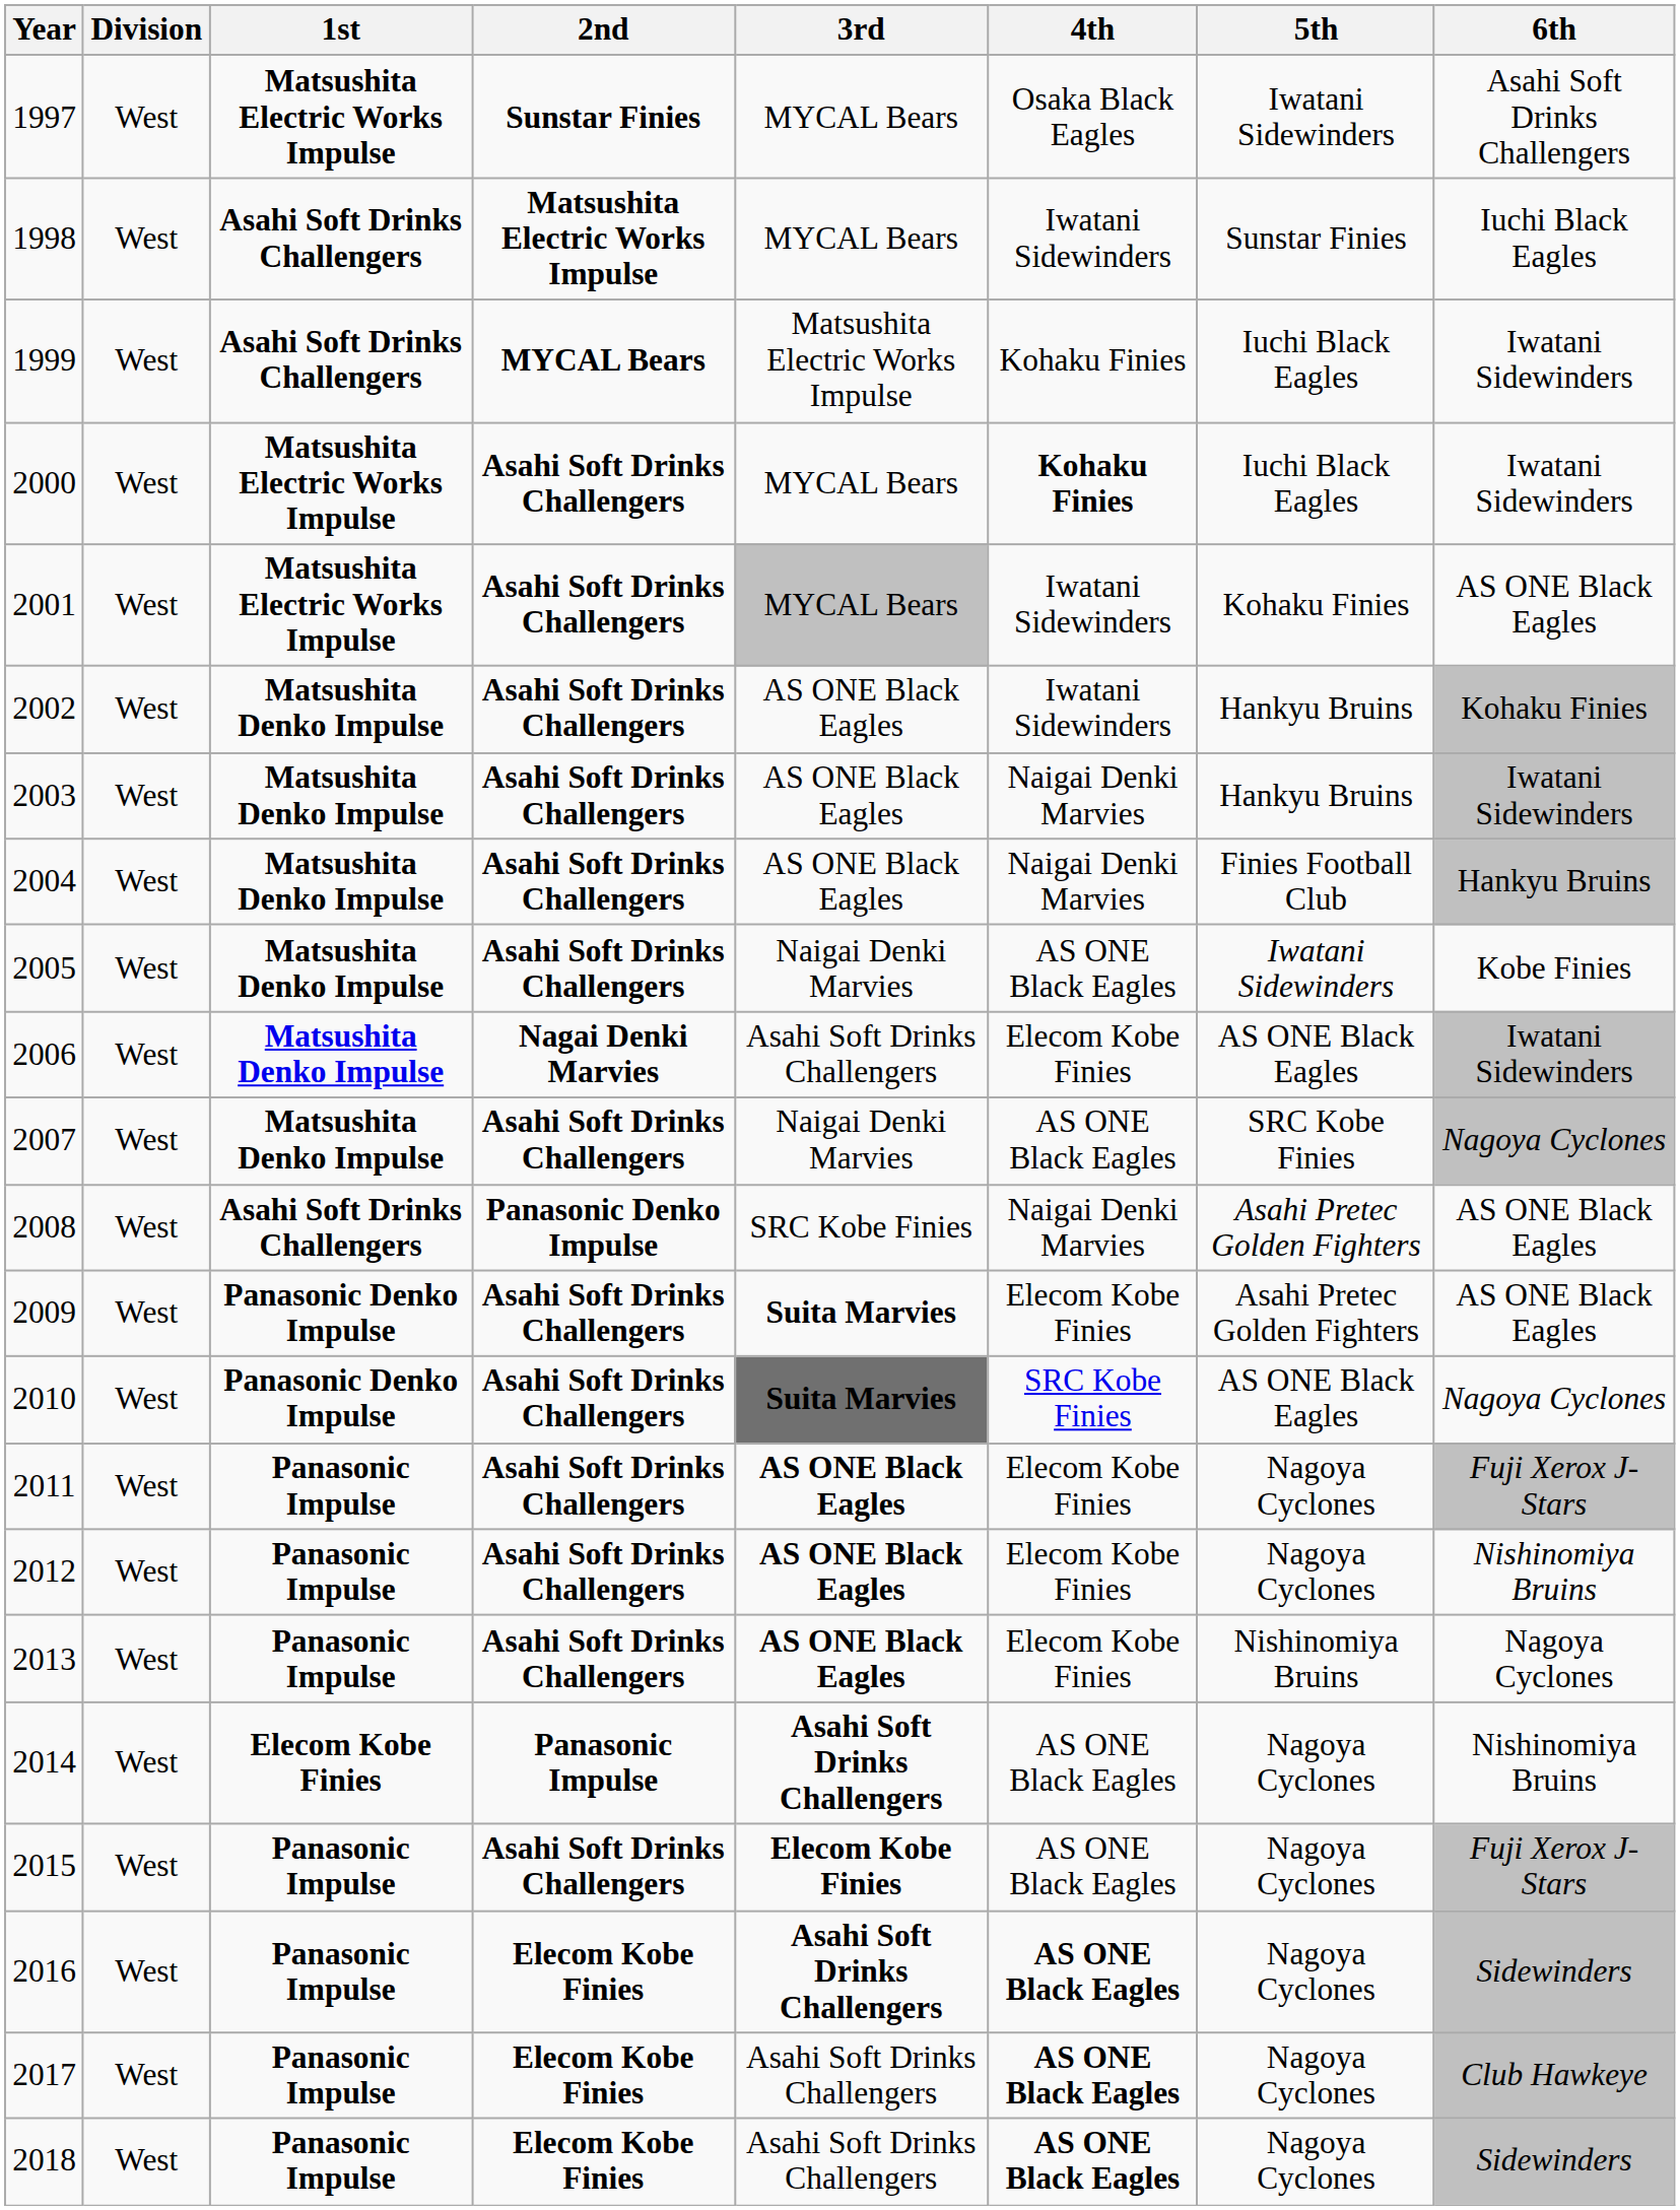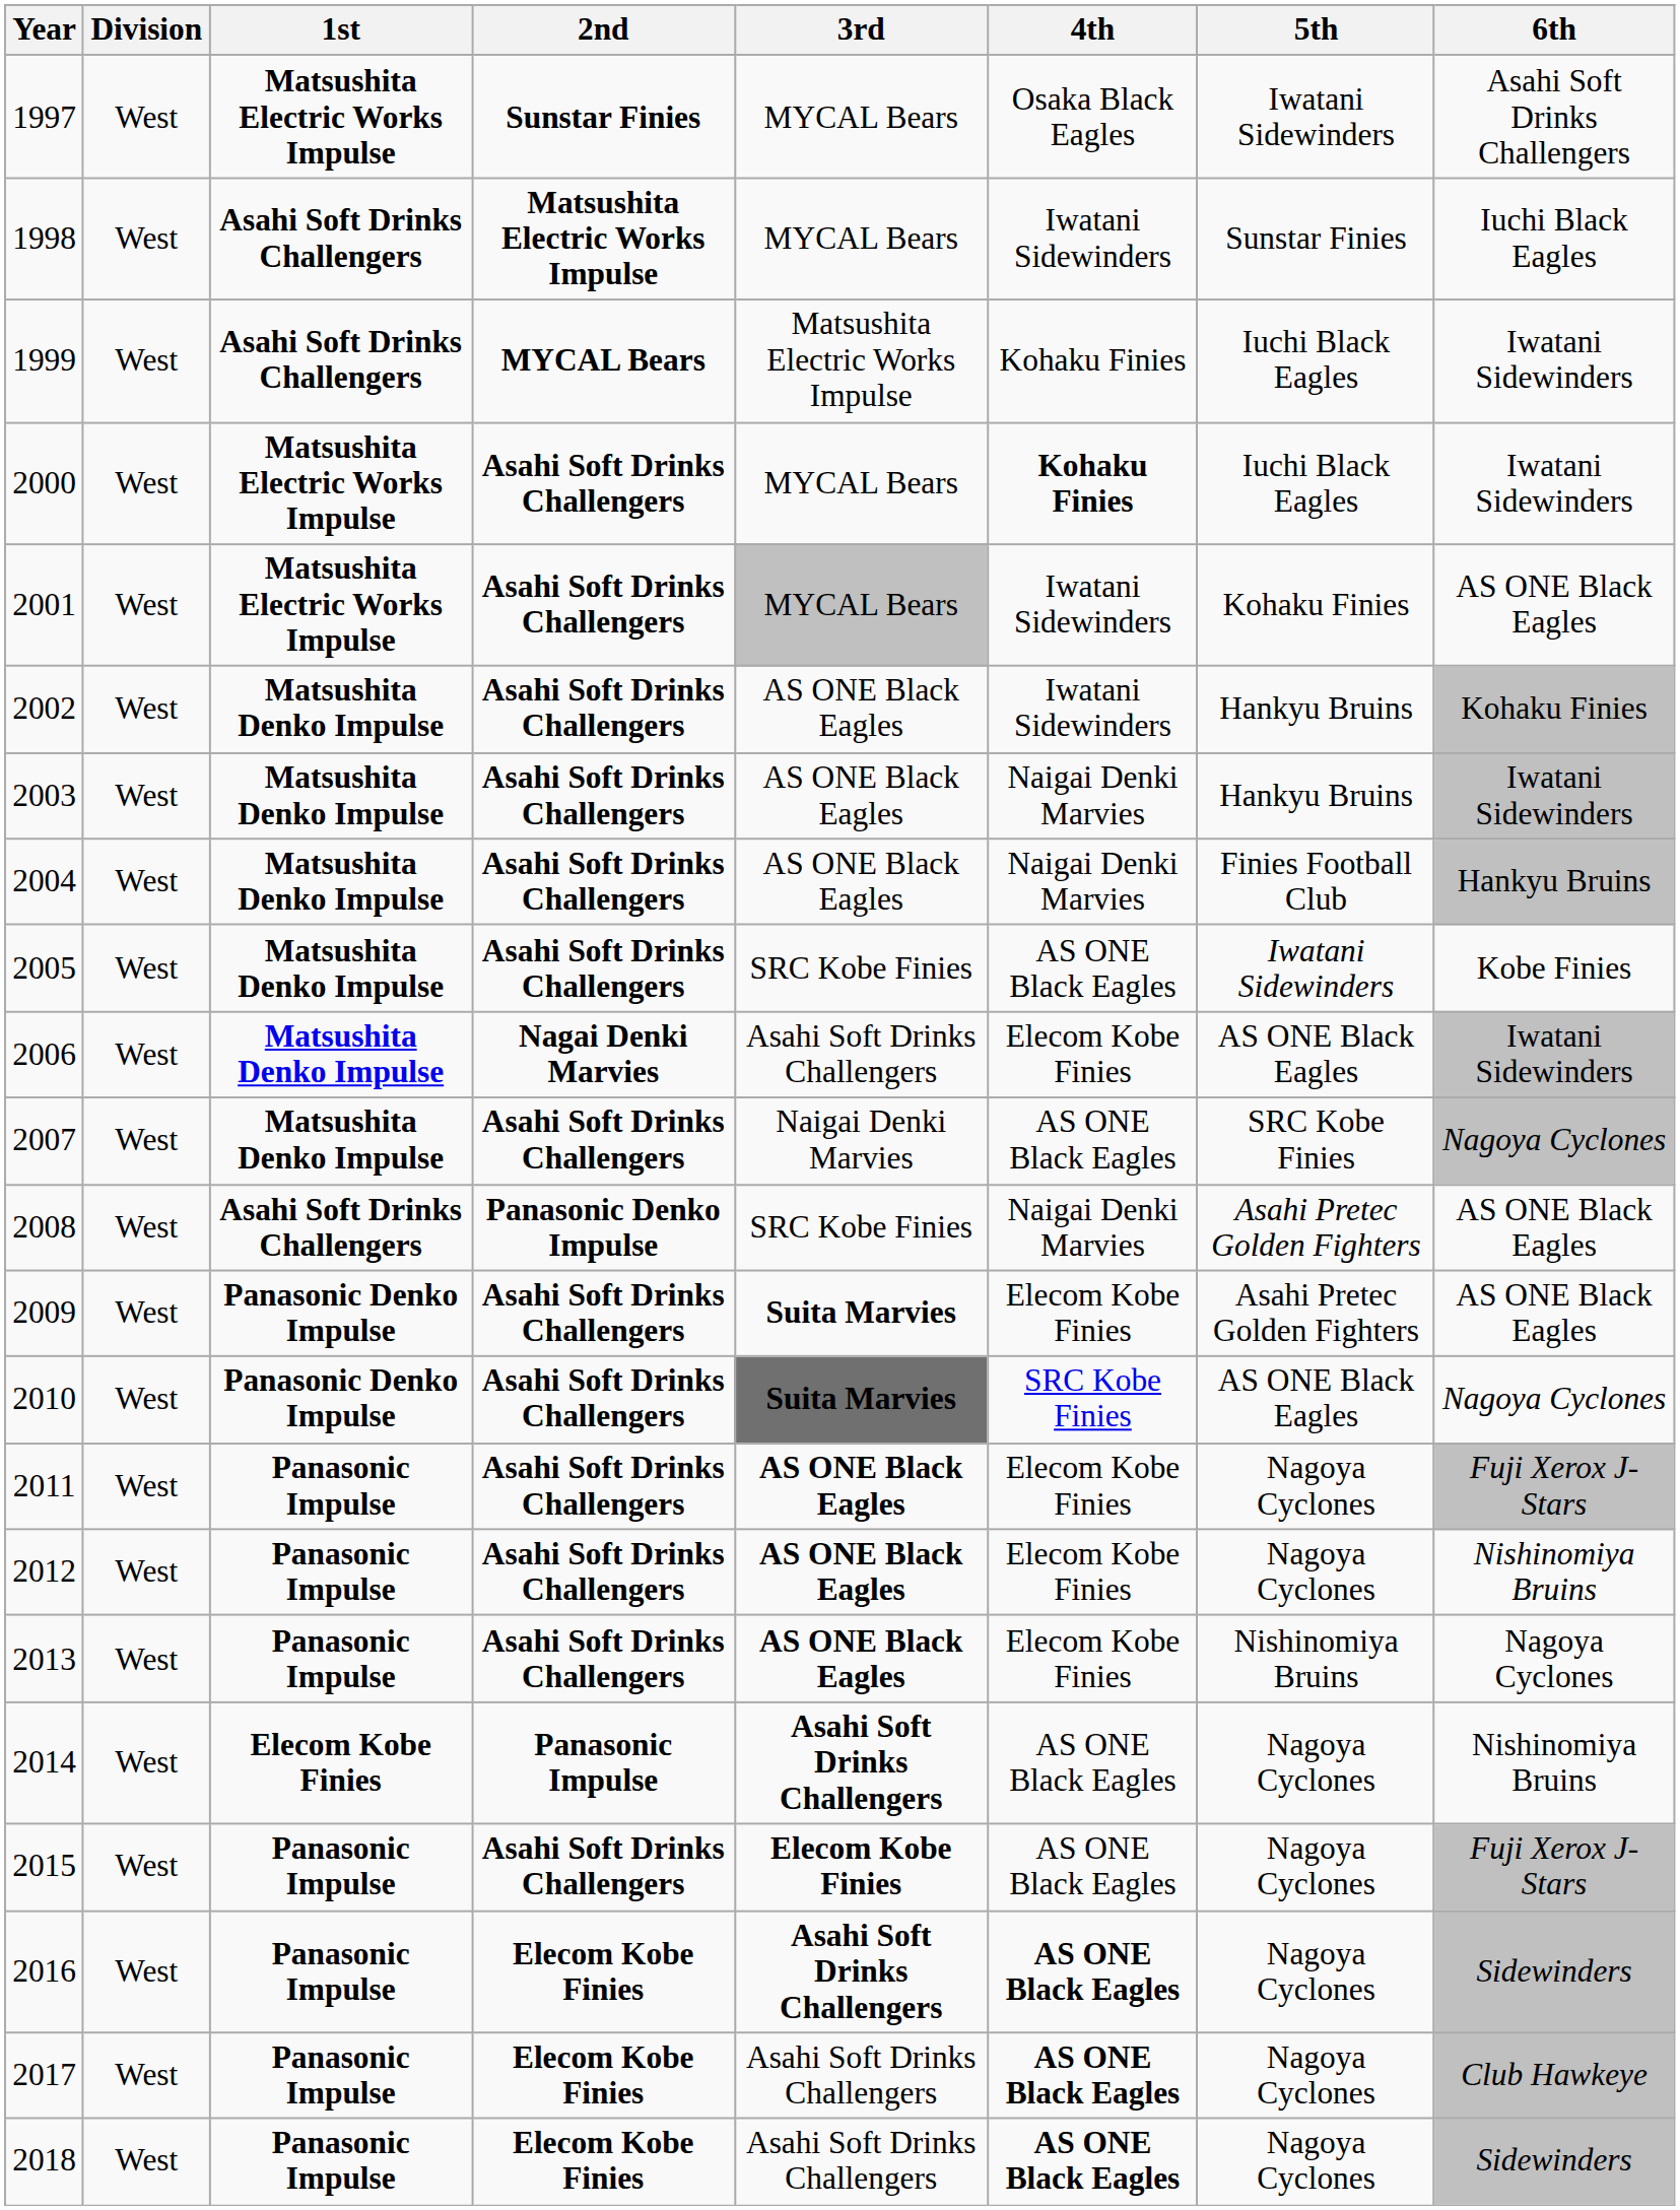2005 | 3rd: Naigai Denki Marvies -> SRC Kobe Finies
